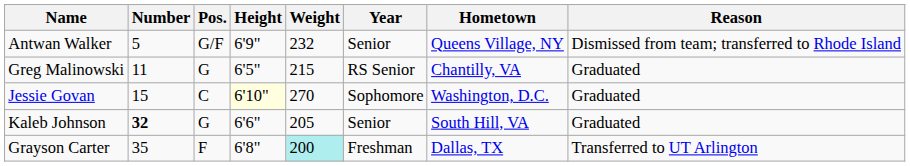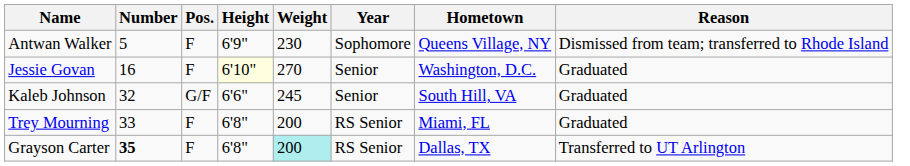Antwan Walker | Pos.: G/F -> F
Antwan Walker | Weight: 232 -> 230
Antwan Walker | Year: Senior -> Sophomore
- row: Greg Malinowski | 11 | G | 6'5" | 215 | RS Senior | Chantilly, VA | Graduated
Jessie Govan | Number: 15 -> 16
Jessie Govan | Pos.: C -> F
Jessie Govan | Year: Sophomore -> Senior
Kaleb Johnson | Number: bold -> normal
Kaleb Johnson | Pos.: G -> G/F
Kaleb Johnson | Weight: 205 -> 245
+ row: Trey Mourning | 33 | F | 6'8" | 200 | RS Senior | Miami, FL | Graduated
Grayson Carter | Number: normal -> bold
Grayson Carter | Year: Freshman -> RS Senior
